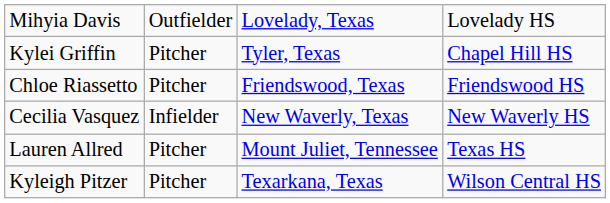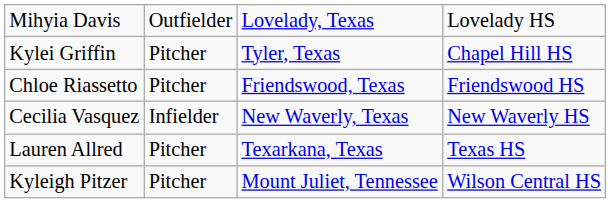Lauren Allred | column 3: Mount Juliet, Tennessee -> Texarkana, Texas
Kyleigh Pitzer | column 3: Texarkana, Texas -> Mount Juliet, Tennessee
